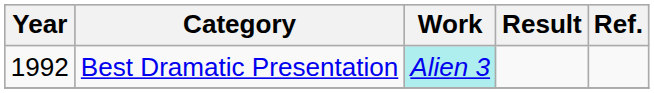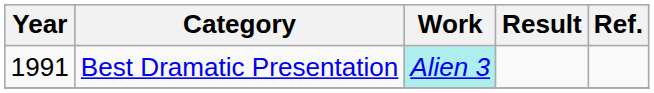Best Dramatic Presentation | Year: 1992 -> 1991
